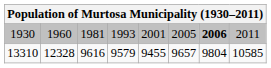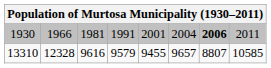1930 | column 2: 1960 -> 1966
1930 | column 4: 1993 -> 1991
1930 | column 6: 2005 -> 2004
13310 | column 7: 9804 -> 8807
